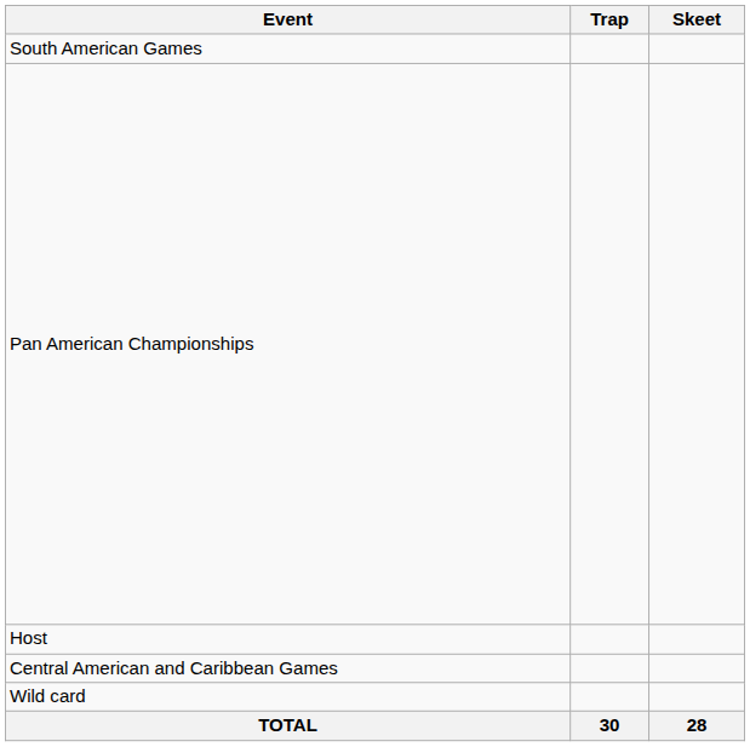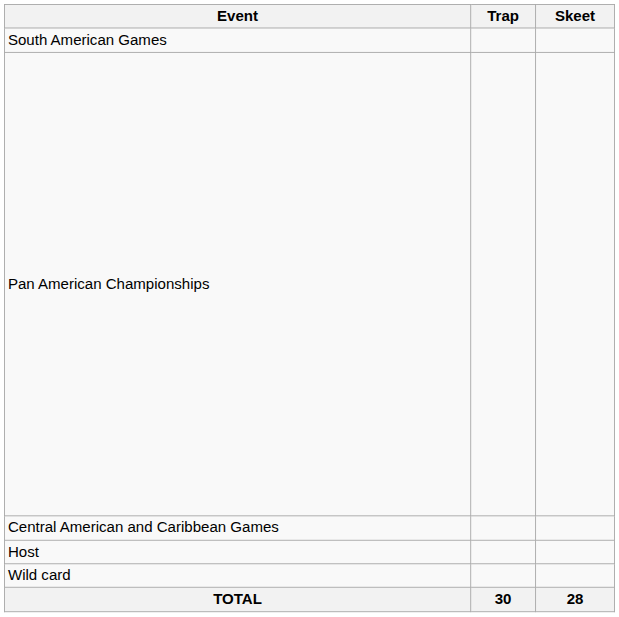rows swapped: Central American and Caribbean Games <-> Host
